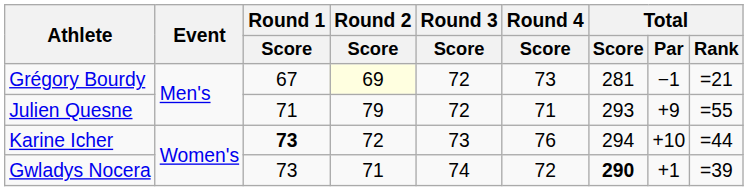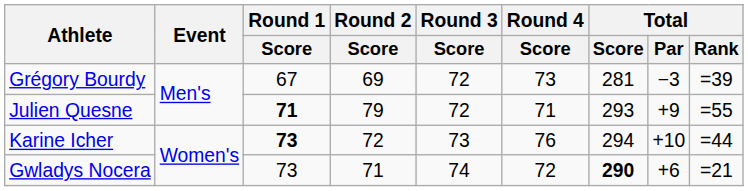Grégory Bourdy | Round 2 / Score: lightyellow background -> no background
Grégory Bourdy | Total / Par: −1 -> −3
Grégory Bourdy | Total / Rank: =21 -> =39
Julien Quesne | Round 1 / Score: normal -> bold
Gwladys Nocera | Total / Par: +1 -> +6
Gwladys Nocera | Total / Rank: =39 -> =21
